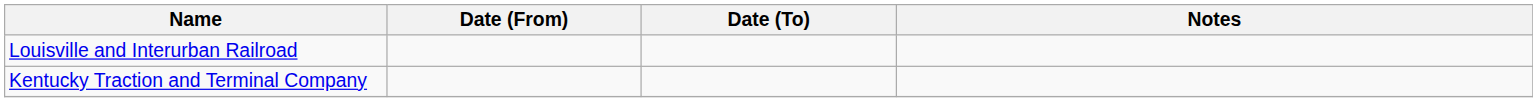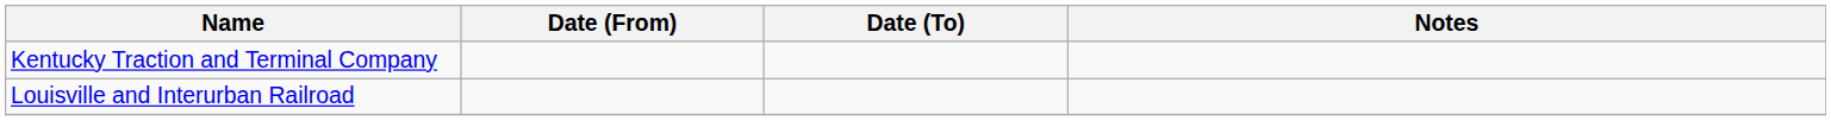rows swapped: Kentucky Traction and Terminal Company <-> Louisville and Interurban Railroad
